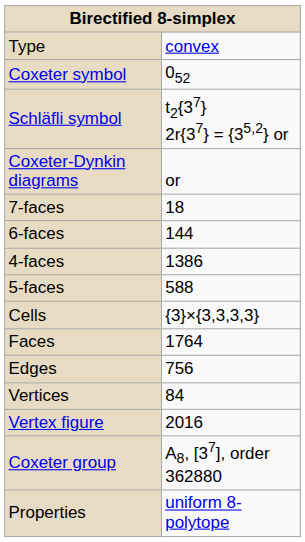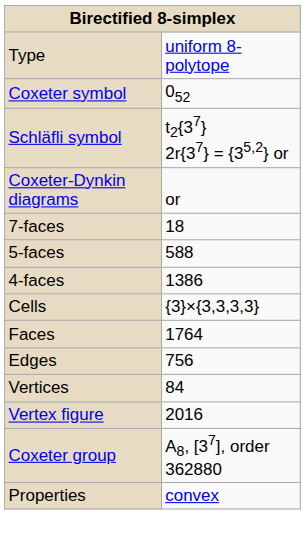Type | column 2: convex -> uniform 8-polytope
- row: 6-faces | 144
rows swapped: 5-faces <-> 4-faces
Properties | column 2: uniform 8-polytope -> convex
